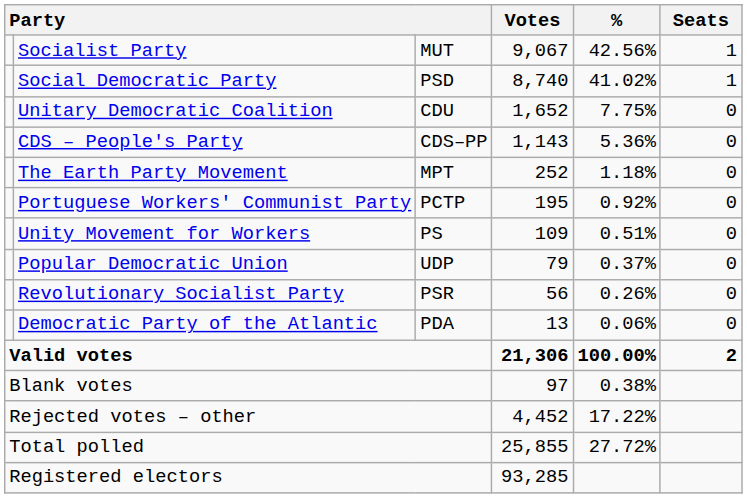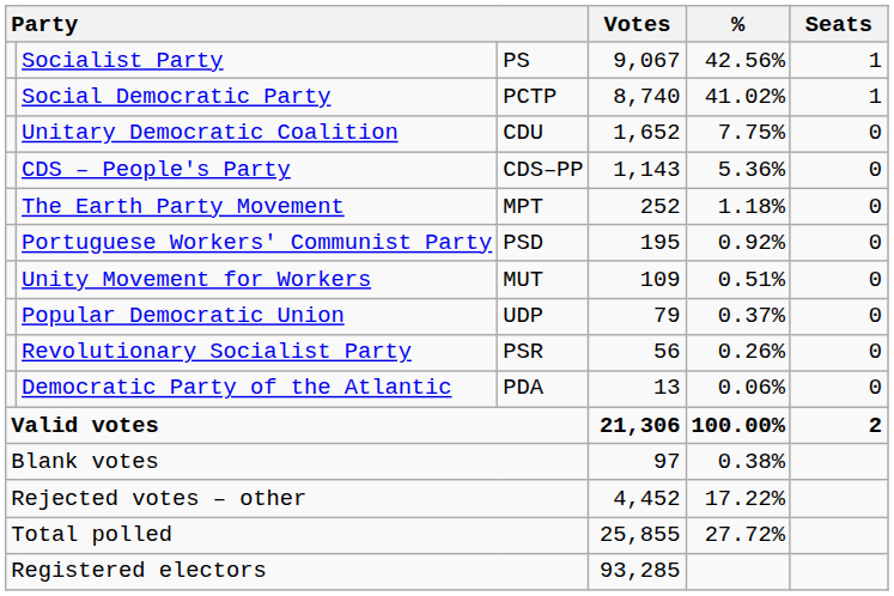Socialist Party | column 3: MUT -> PS
Social Democratic Party | column 3: PSD -> PCTP
Portuguese Workers' Communist Party | column 3: PCTP -> PSD
Unity Movement for Workers | column 3: PS -> MUT
